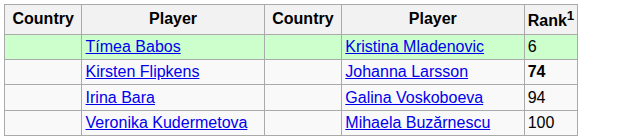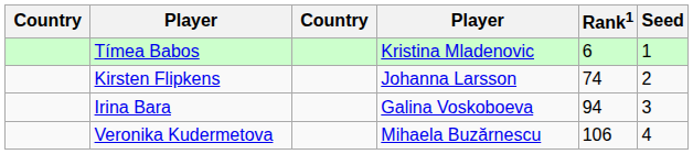+ column: Seed | 1 | 2 | 3 | 4
Kirsten Flipkens | Rank1: bold -> normal
Veronika Kudermetova | Rank1: 100 -> 106
